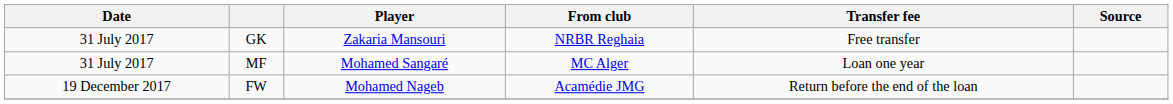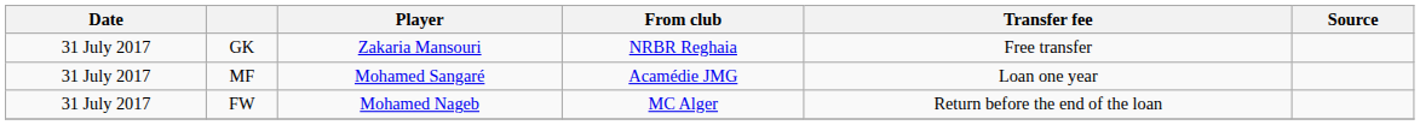MF | From club: MC Alger -> Acamédie JMG
FW | Date: 19 December 2017 -> 31 July 2017
FW | From club: Acamédie JMG -> MC Alger
